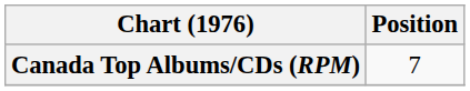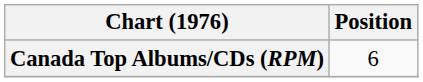Canada Top Albums/CDs (RPM) | Position: 7 -> 6
